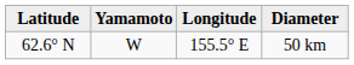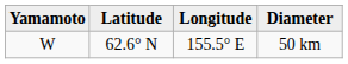columns swapped: Yamamoto <-> Latitude
